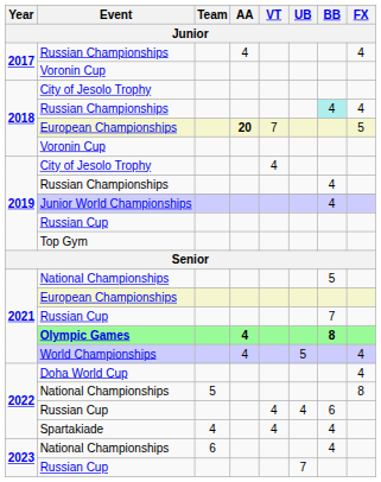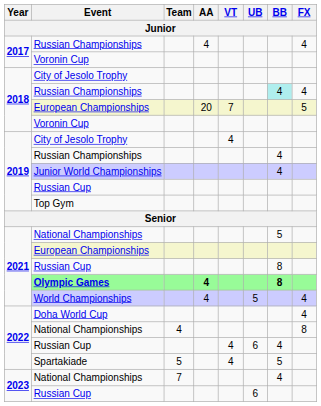2018 / European Championships | AA: bold -> normal
2021 / Russian Cup | BB: 7 -> 8
2022 / National Championships | Team: 5 -> 4
2022 / Russian Cup | UB: 4 -> 6
2022 / Russian Cup | BB: 6 -> 4
Spartakiade | Team: 4 -> 5
Spartakiade | BB: 4 -> 5
2023 / National Championships | Team: 6 -> 7
2023 / Russian Cup | UB: 7 -> 6
